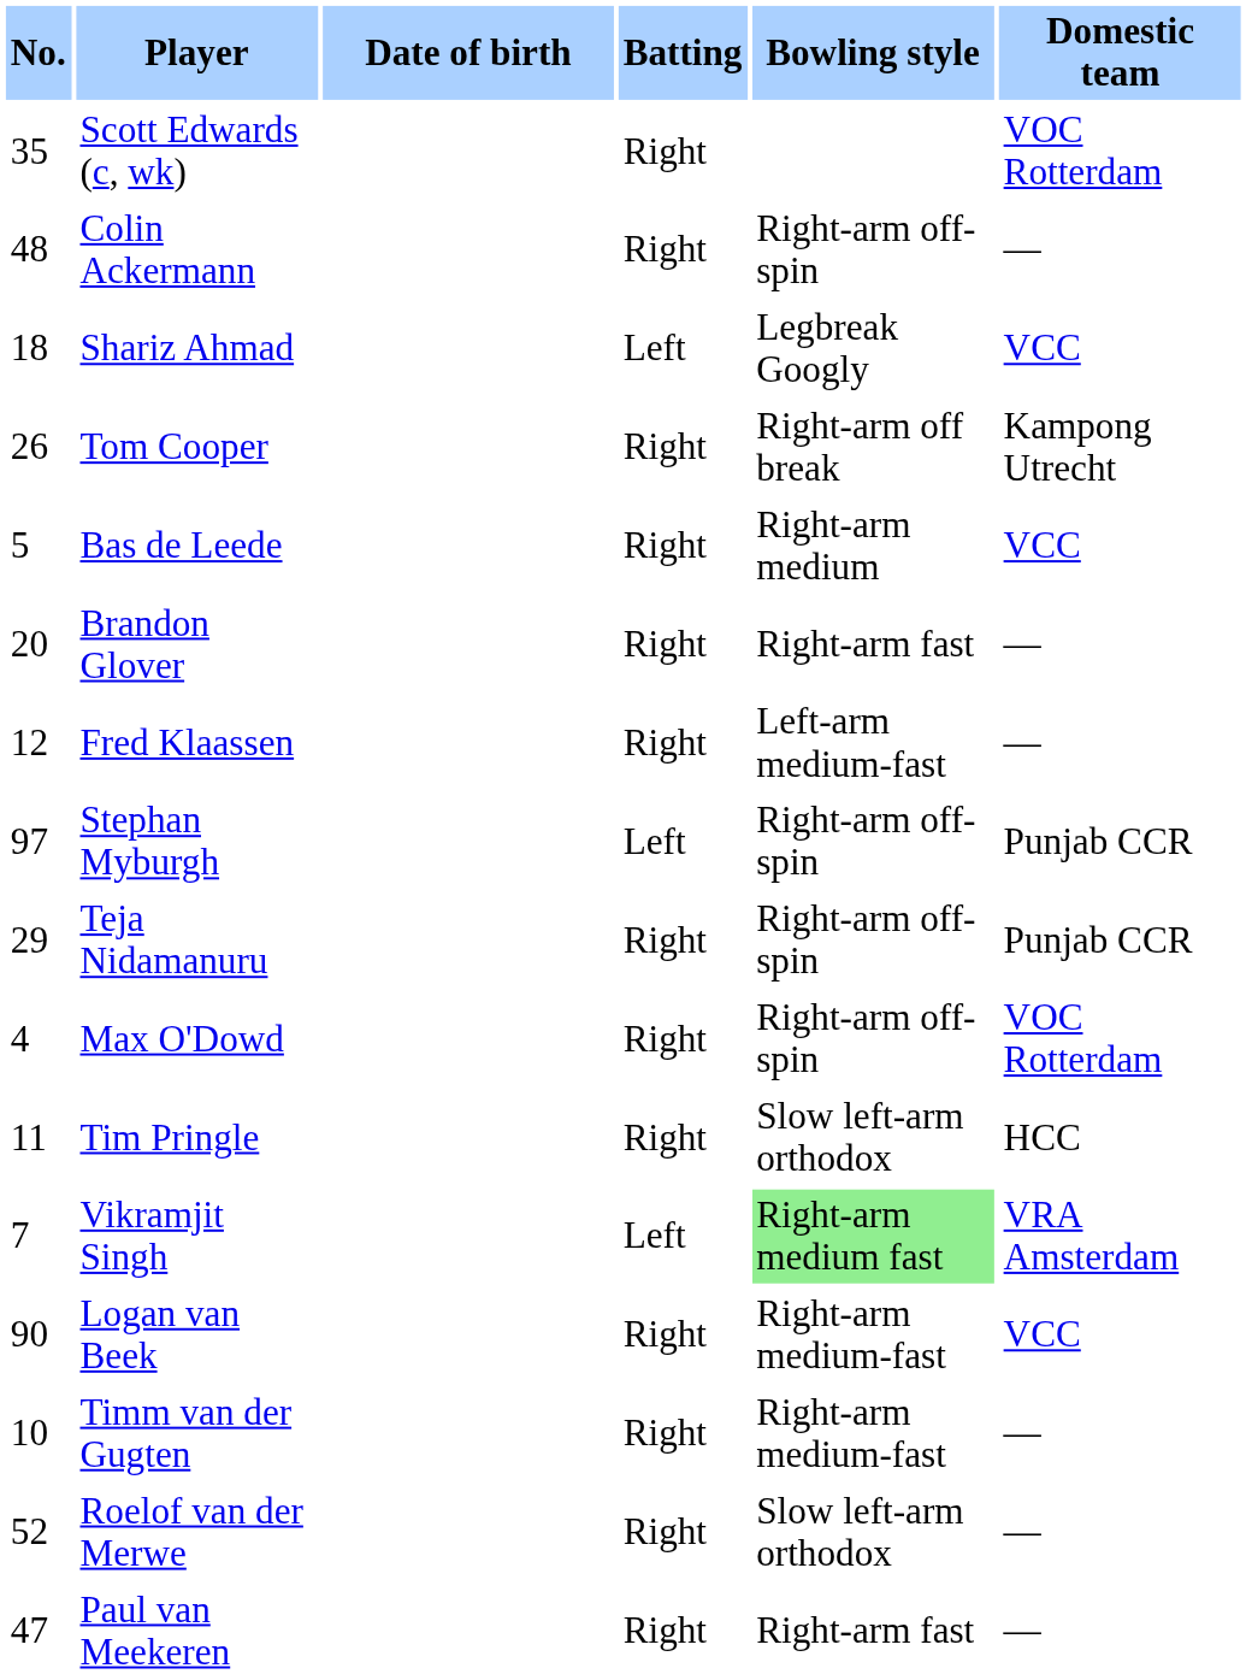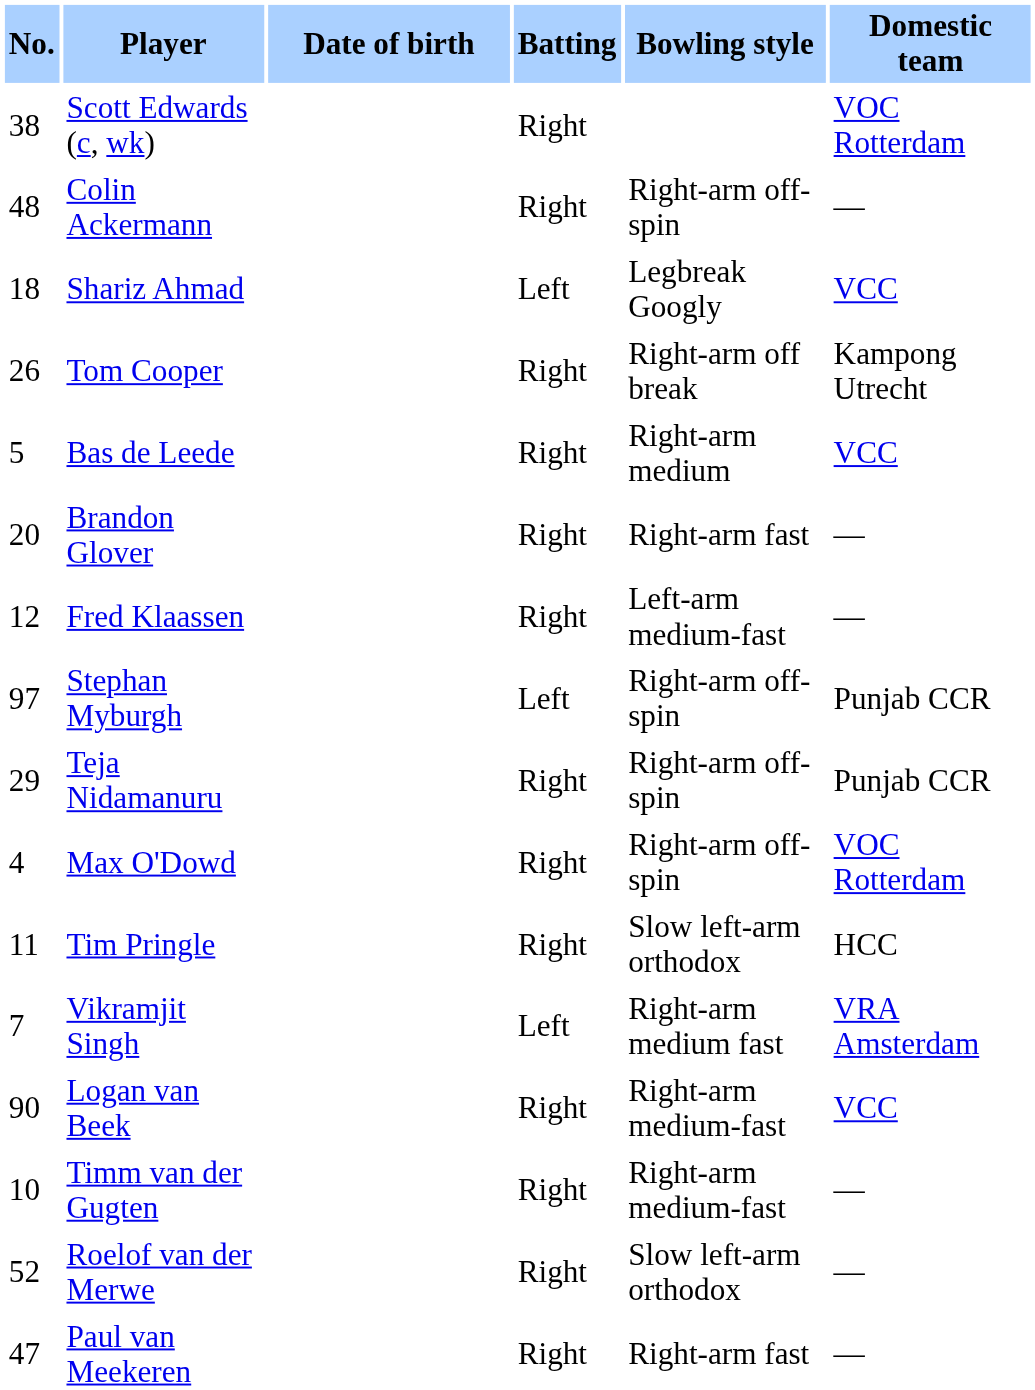Scott Edwards (c, wk) | No.: 35 -> 38
Vikramjit Singh | Bowling style: lightgreen background -> no background
